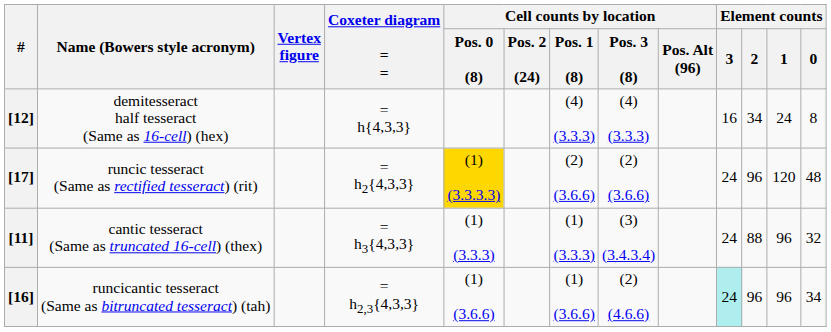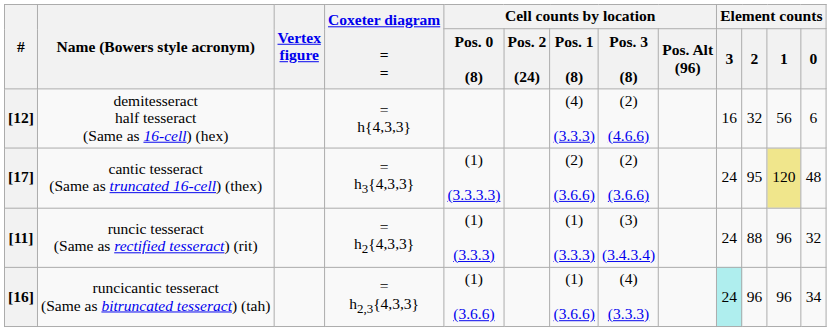[12] | Cell counts by location / Pos. 3 (8): (4) (3.3.3) -> (2) (4.6.6)
[12] | Element counts / 2: 34 -> 32
[12] | Element counts / 1: 24 -> 56
[12] | Element counts / 0: 8 -> 6
[17] | Name (Bowers style acronym): runcic tesseract (Same as rectified tesseract) (rit) -> cantic tesseract (Same as truncated 16-cell) (thex)
[17] | Coxeter diagram = =: = h2{4,3,3} -> = h3{4,3,3}
[17] | Cell counts by location / Pos. 0 (8): gold background -> no background
[17] | Element counts / 2: 96 -> 95
[17] | Element counts / 1: no background -> khaki background
[11] | Name (Bowers style acronym): cantic tesseract (Same as truncated 16-cell) (thex) -> runcic tesseract (Same as rectified tesseract) (rit)
[11] | Coxeter diagram = =: = h3{4,3,3} -> = h2{4,3,3}
[16] | Cell counts by location / Pos. 3 (8): (2) (4.6.6) -> (4) (3.3.3)
